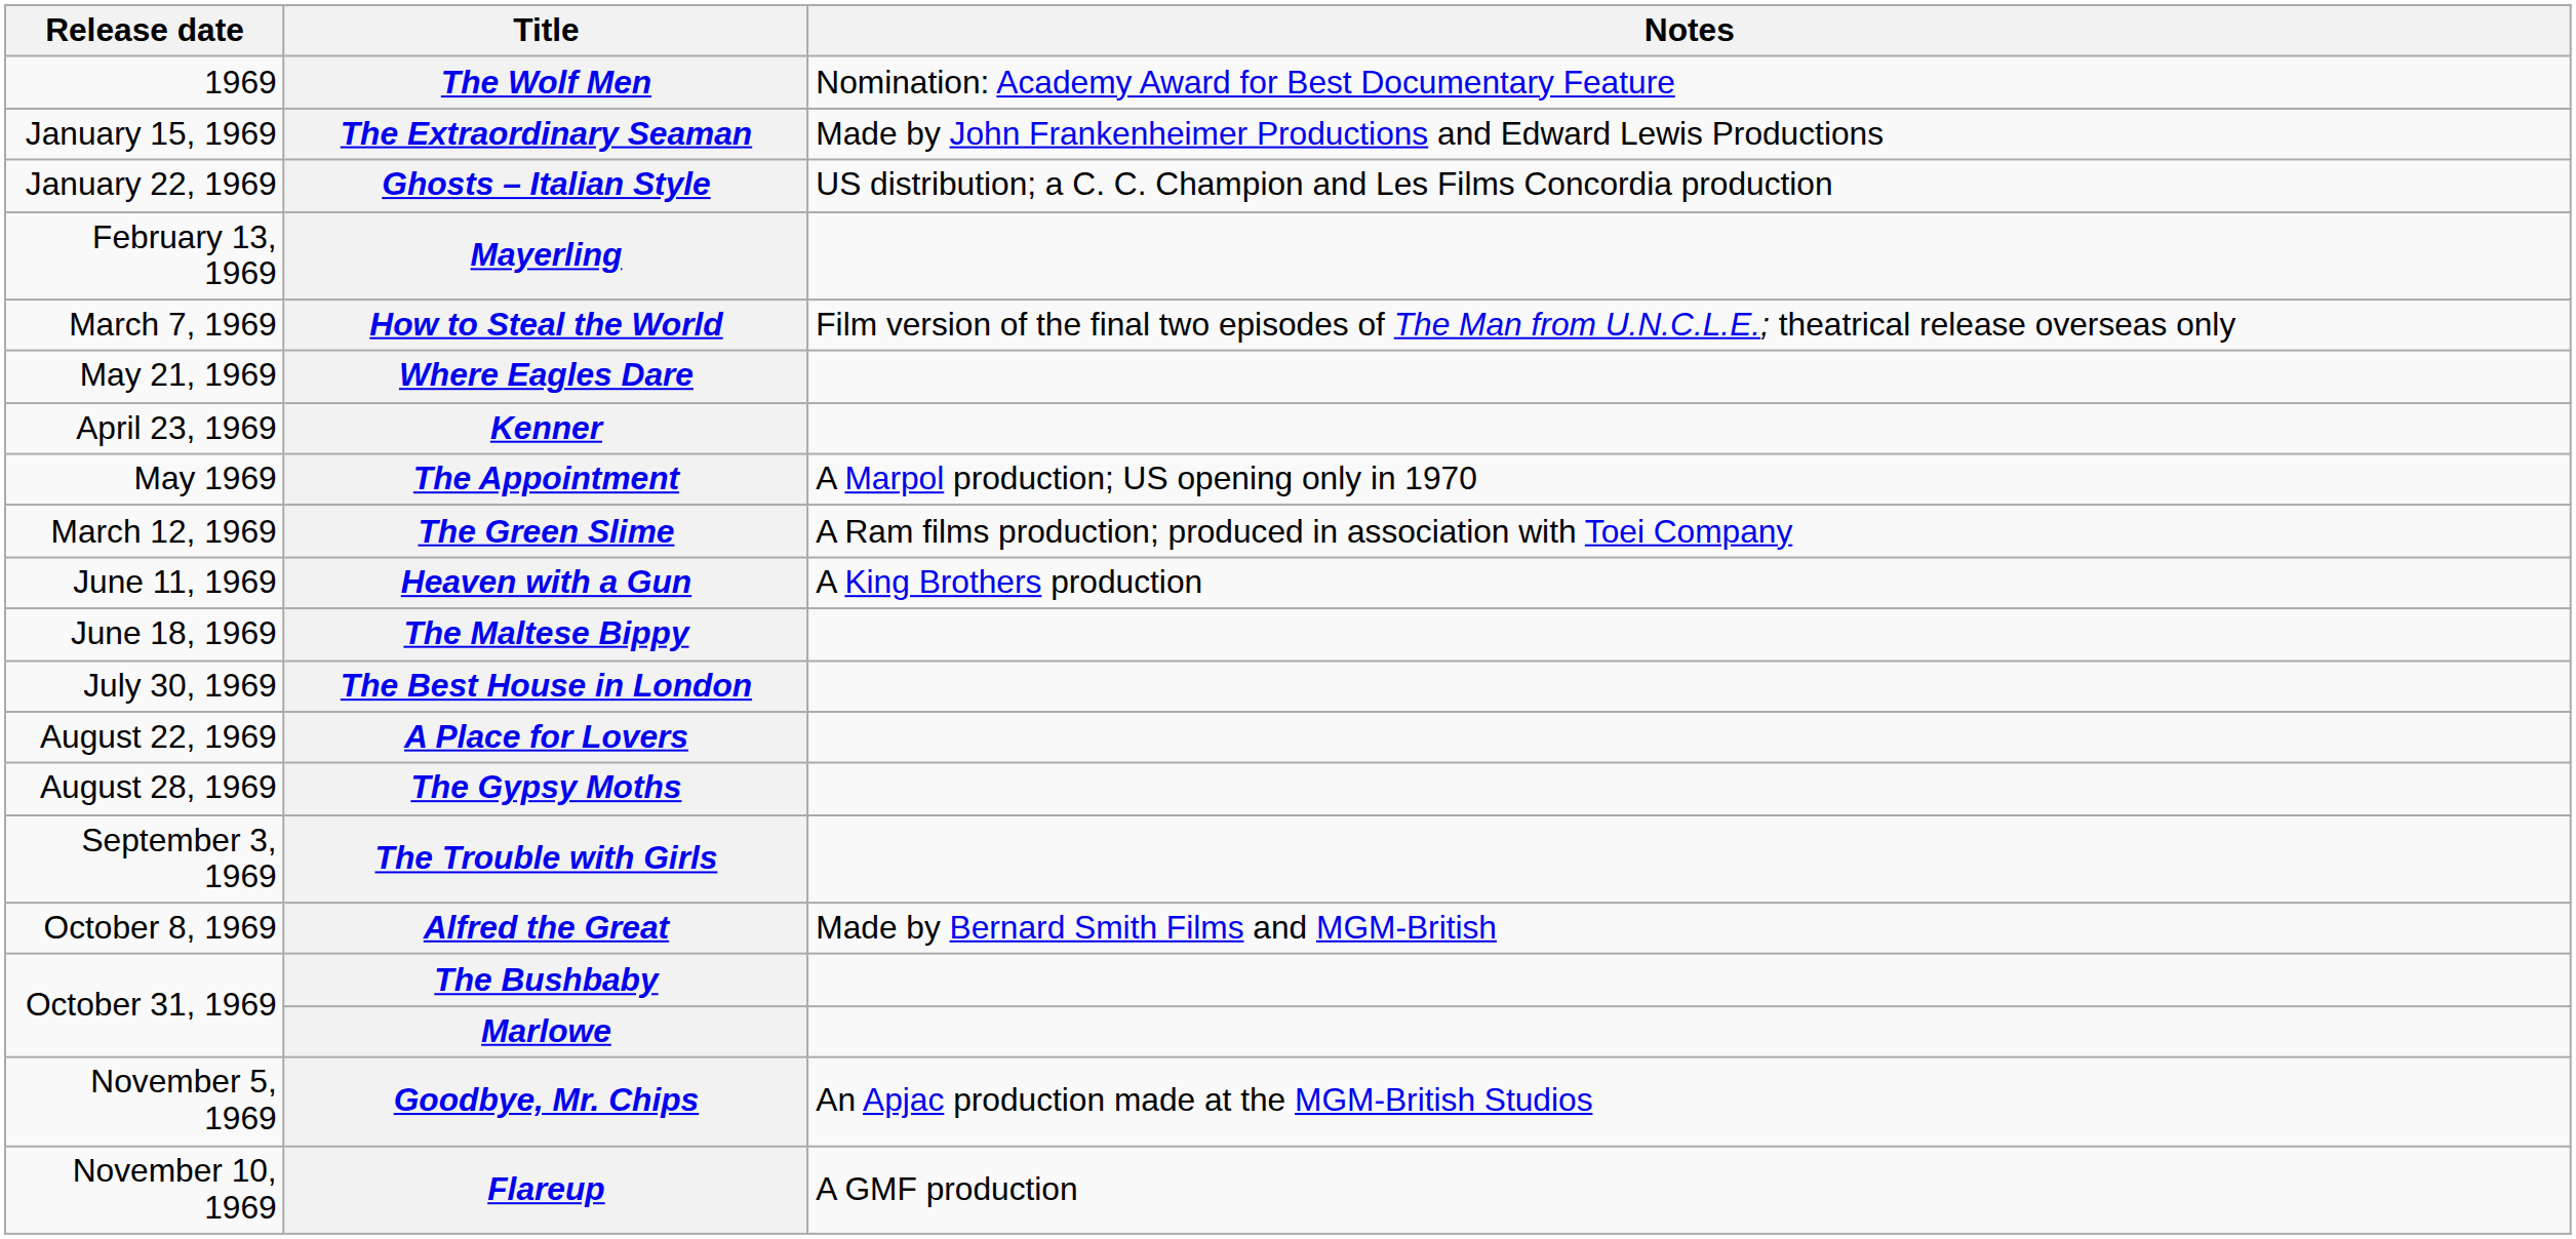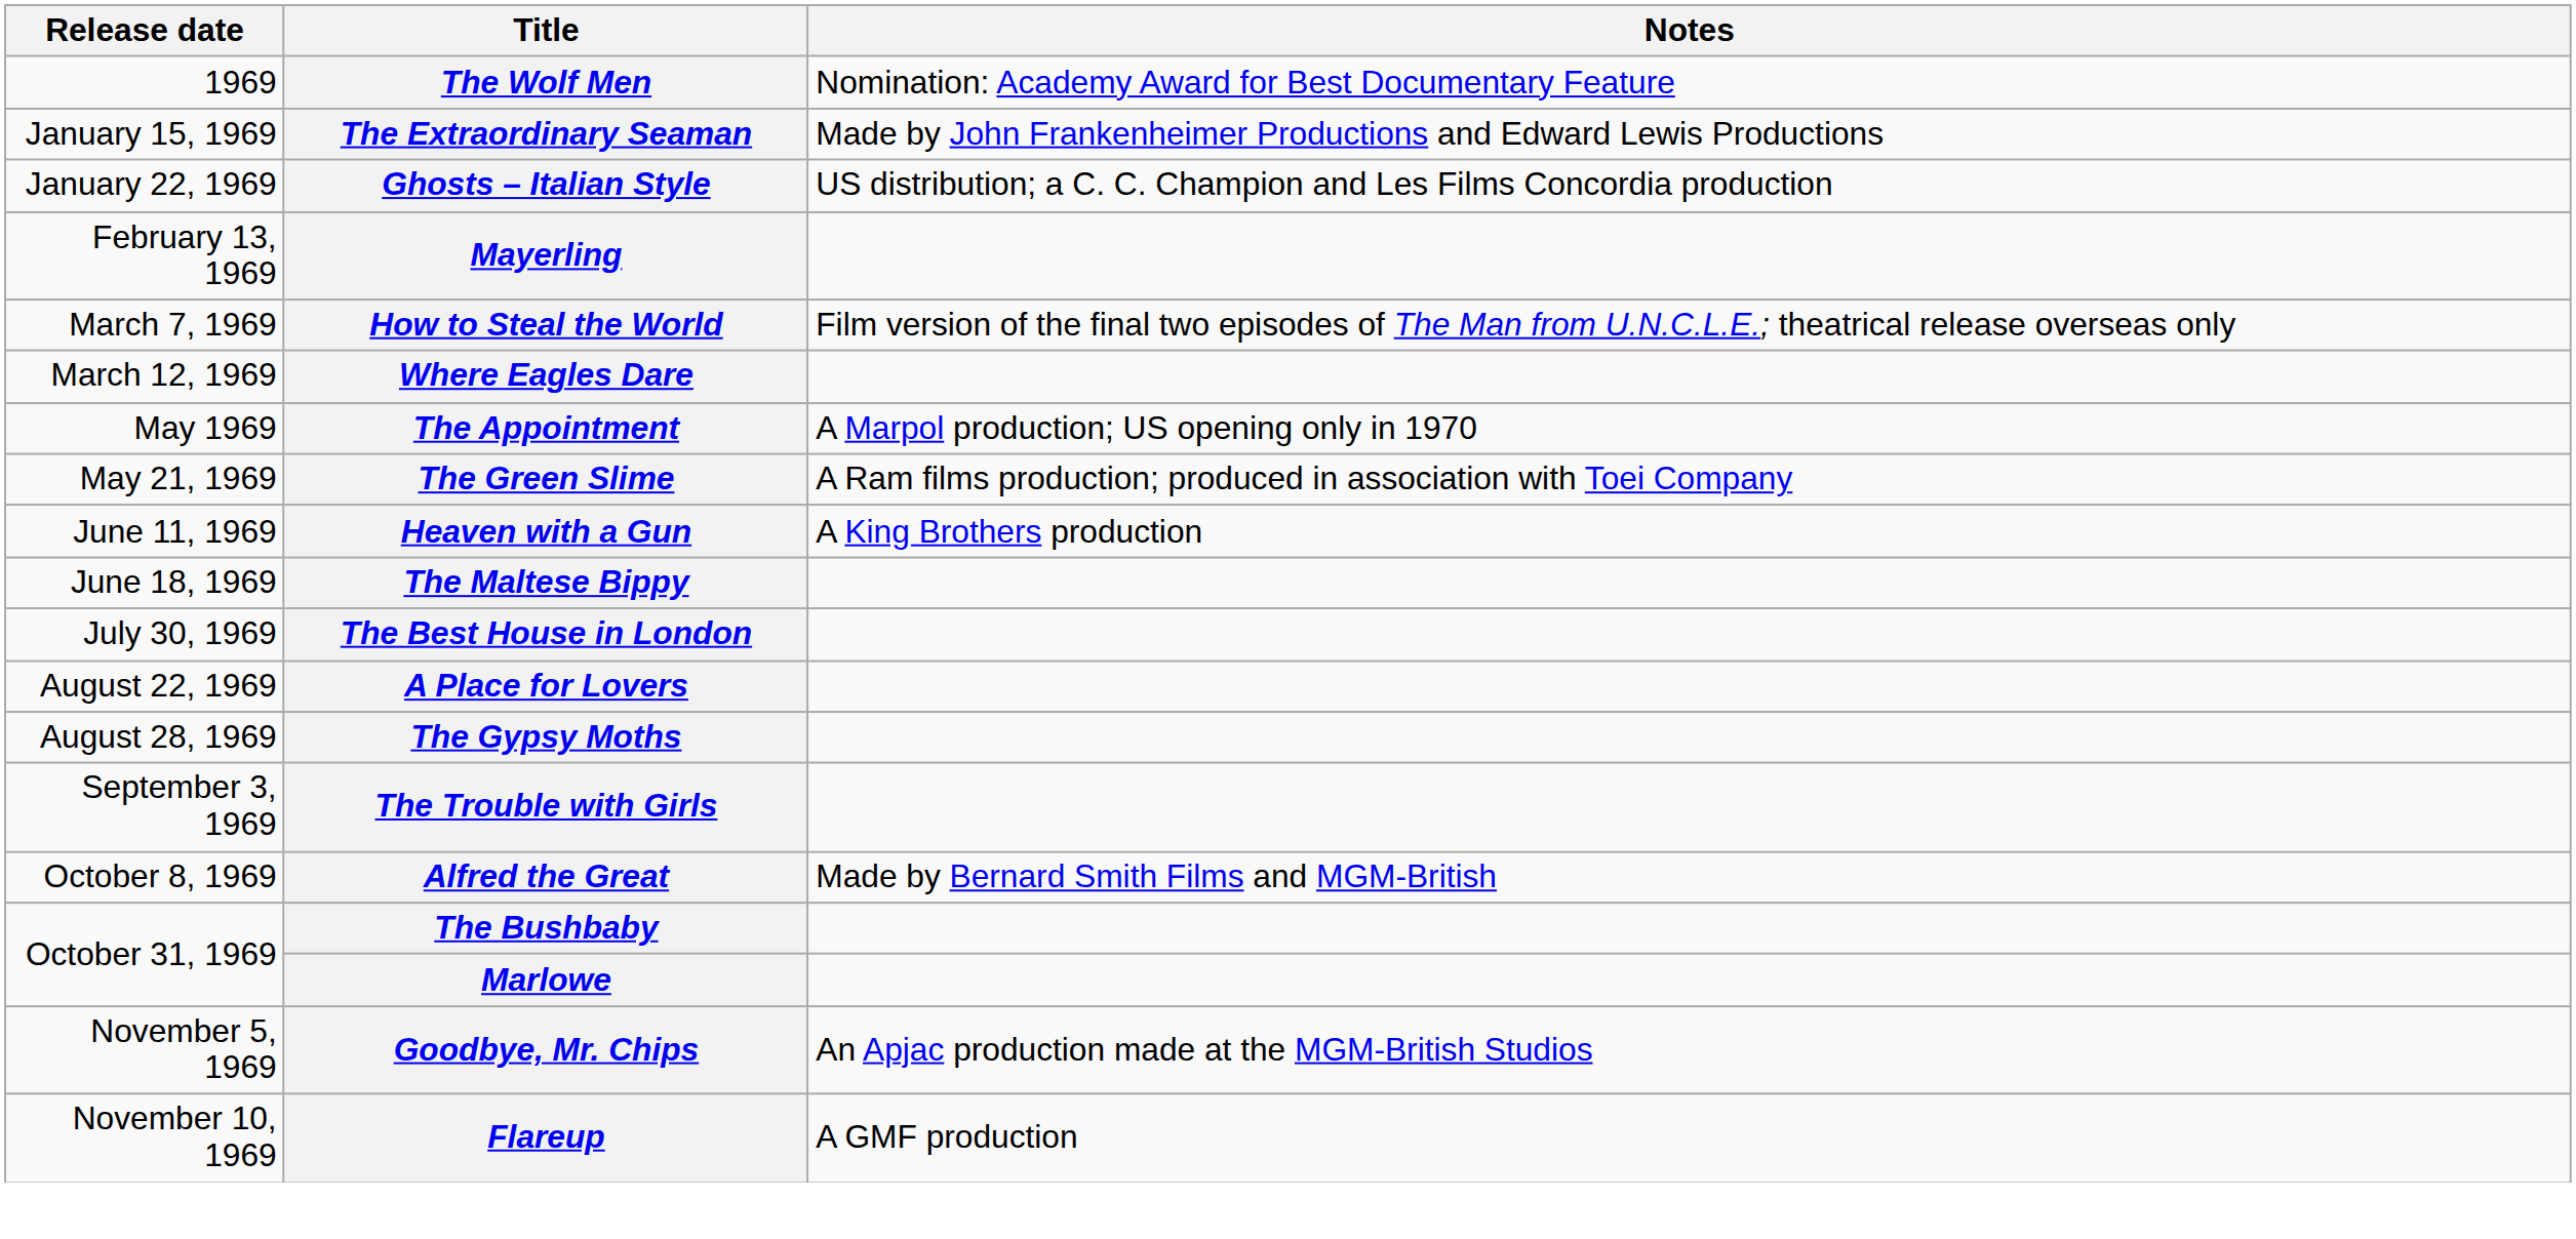Where Eagles Dare | Release date: May 21, 1969 -> March 12, 1969
- row: April 23, 1969 | Kenner
The Green Slime | Release date: March 12, 1969 -> May 21, 1969
